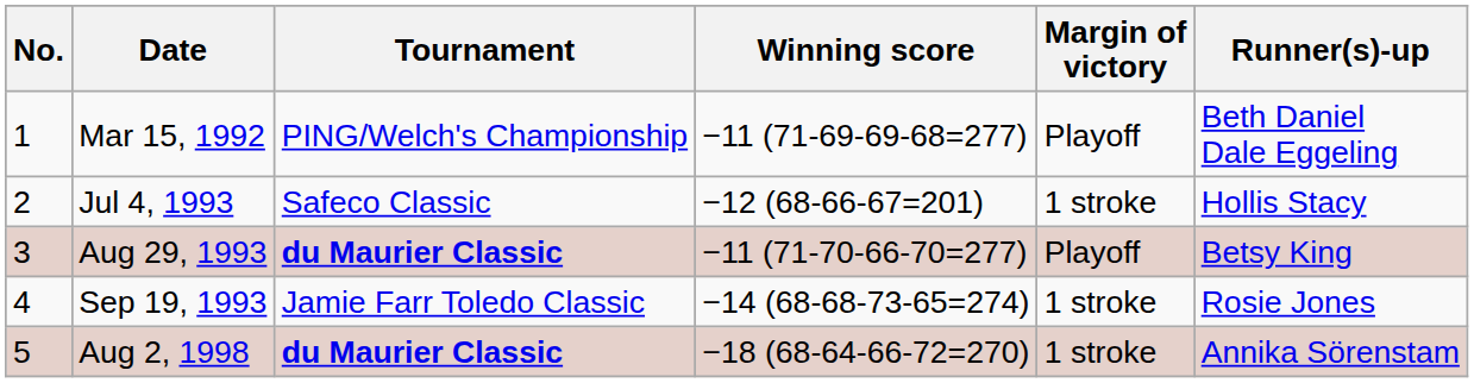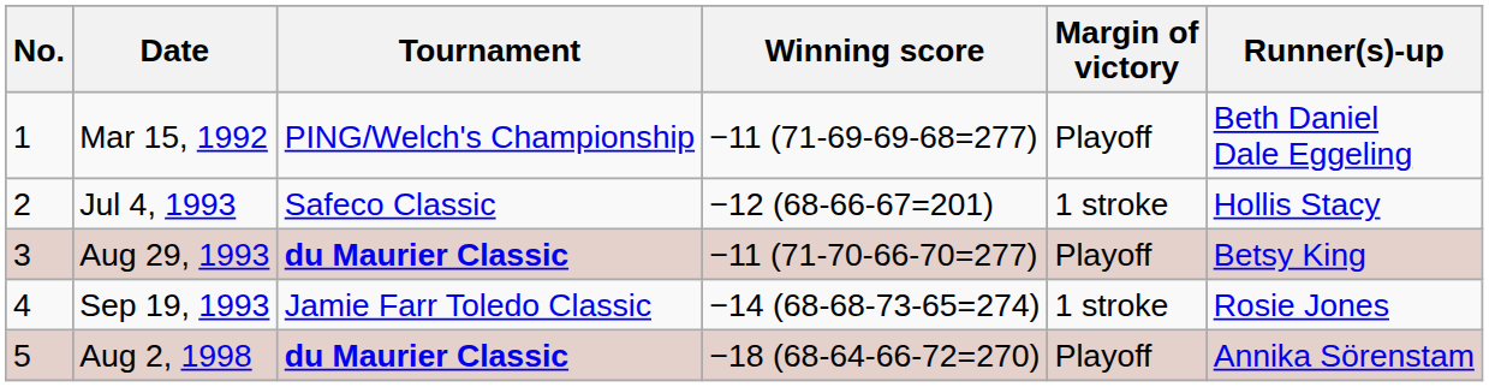Aug 2, 1998 | Margin of victory: 1 stroke -> Playoff
